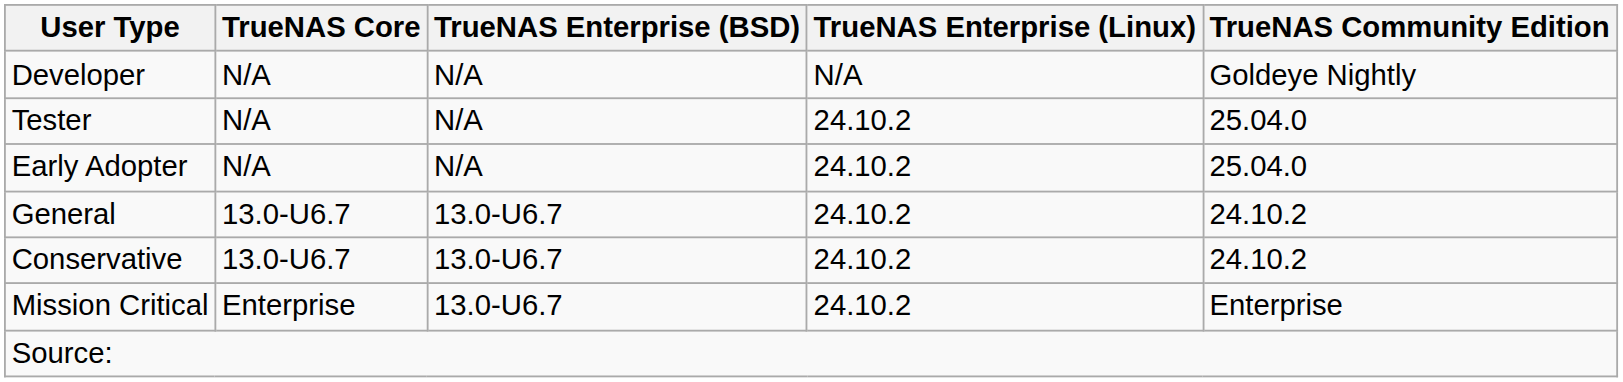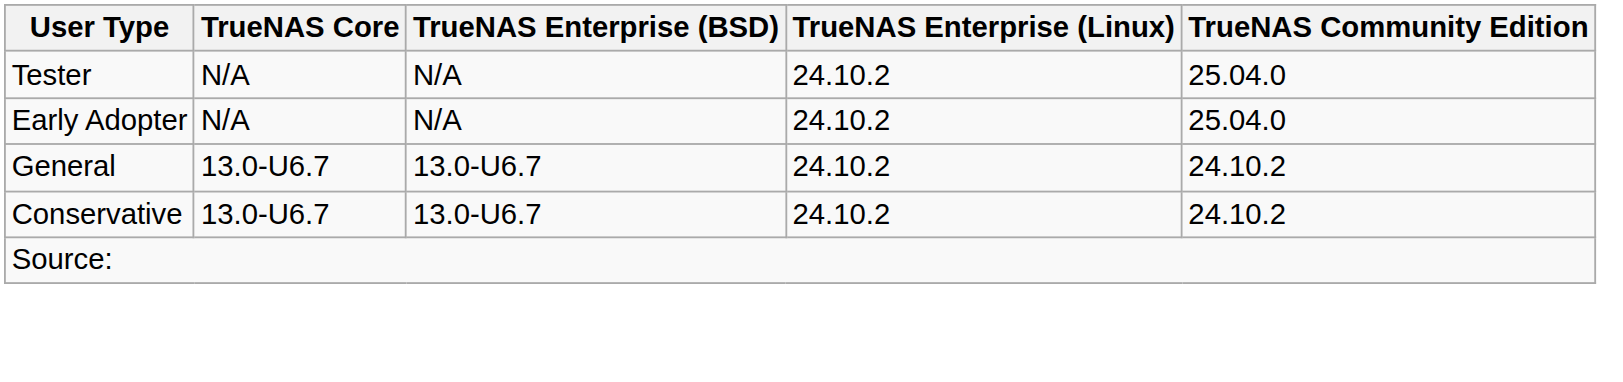- row: Developer | N/A | N/A | N/A | Goldeye Nightly
- row: Mission Critical | Enterprise | 13.0-U6.7 | 24.10.2 | Enterprise
